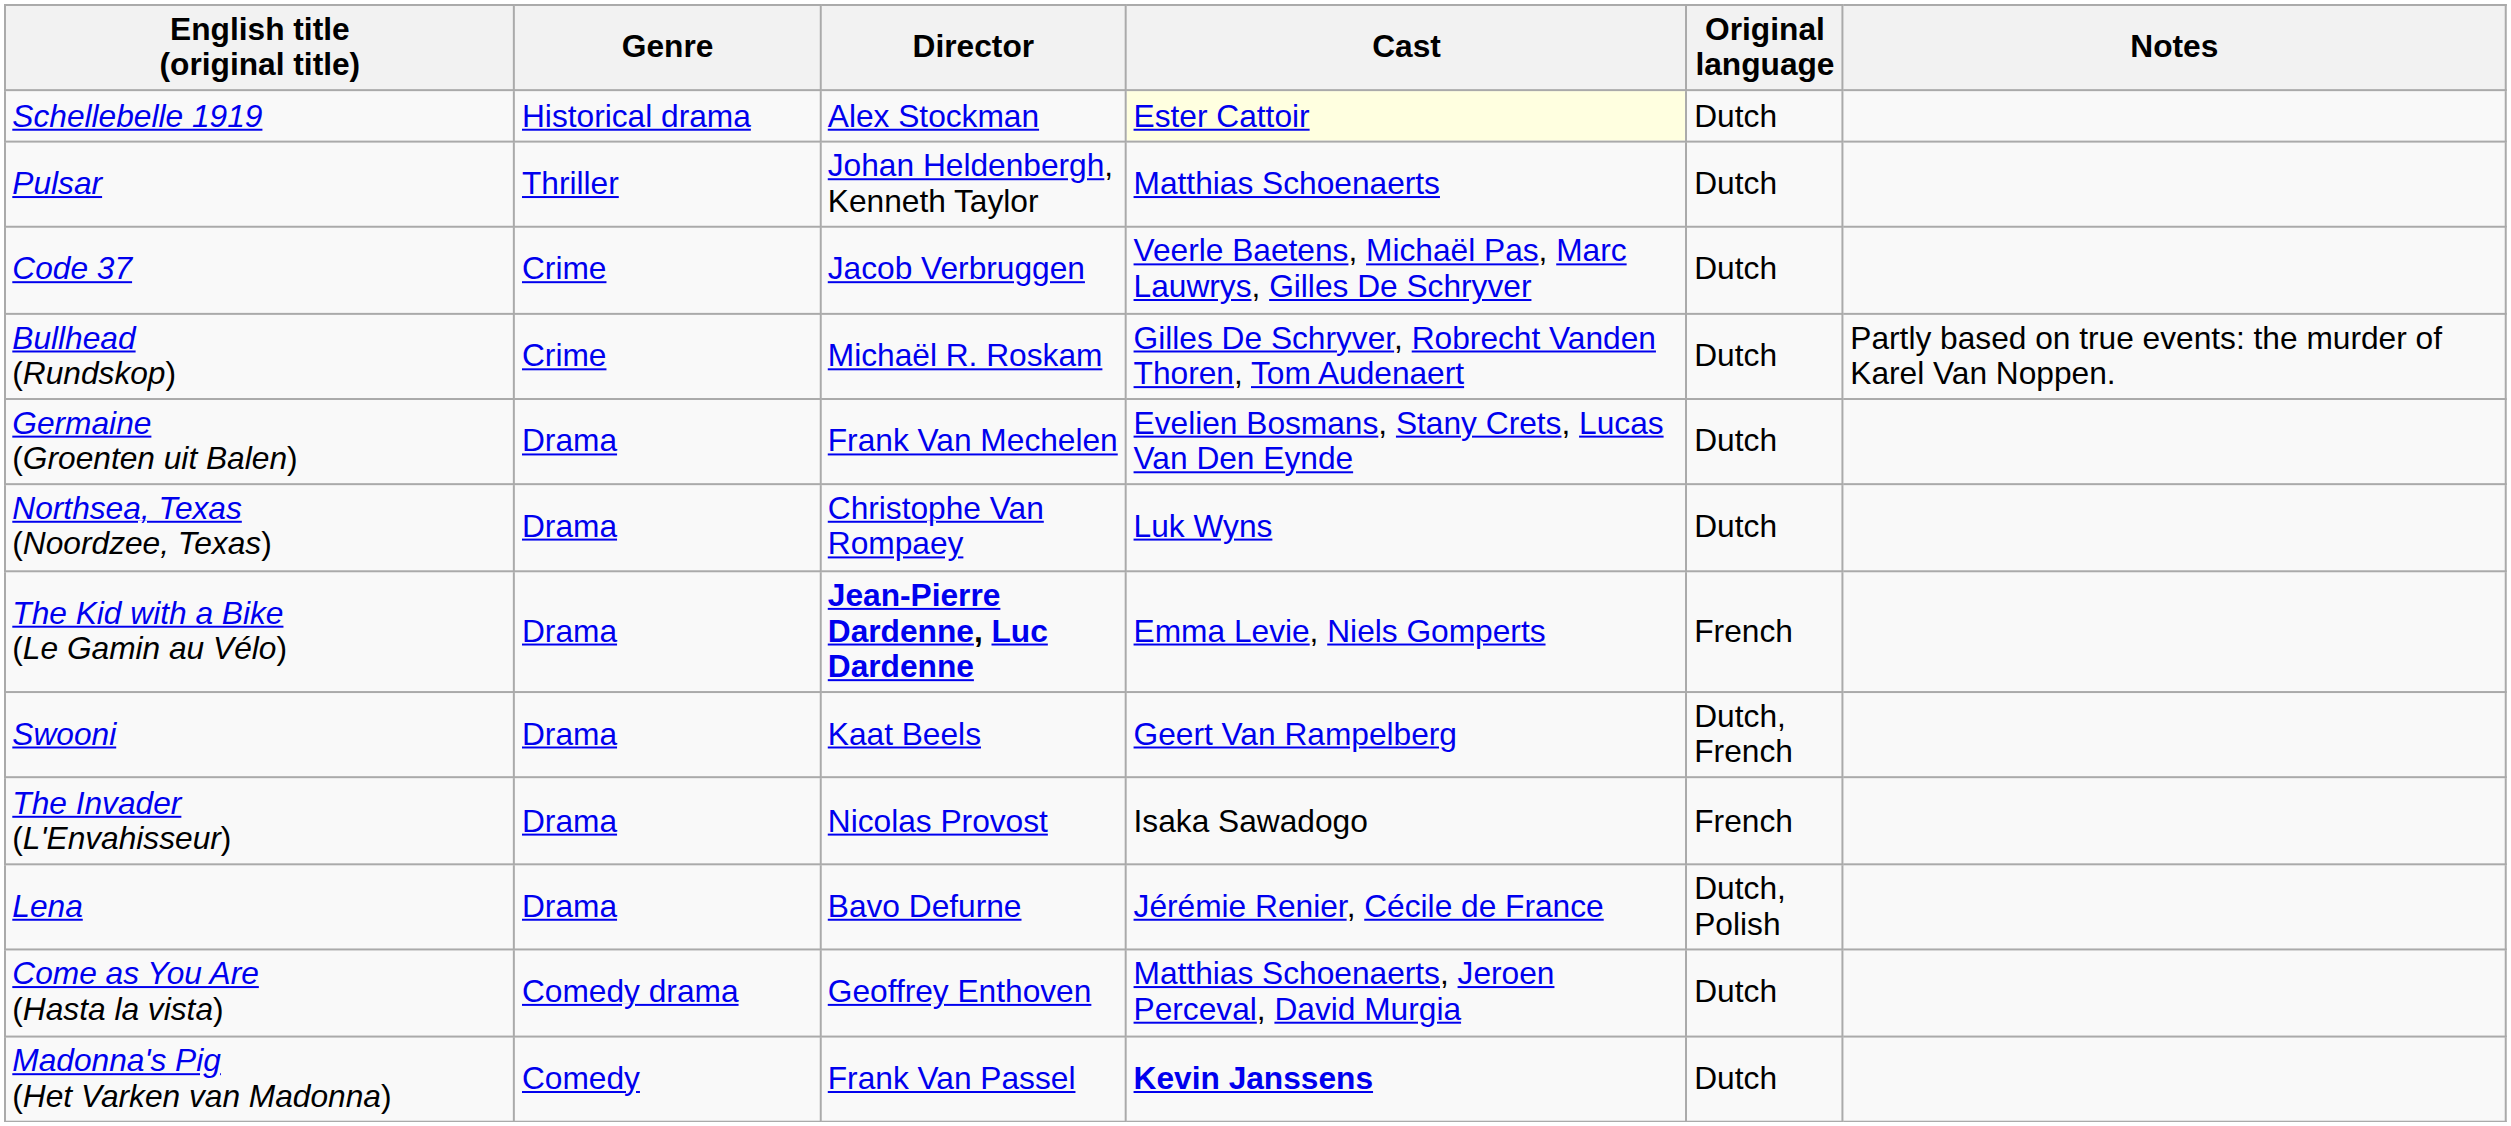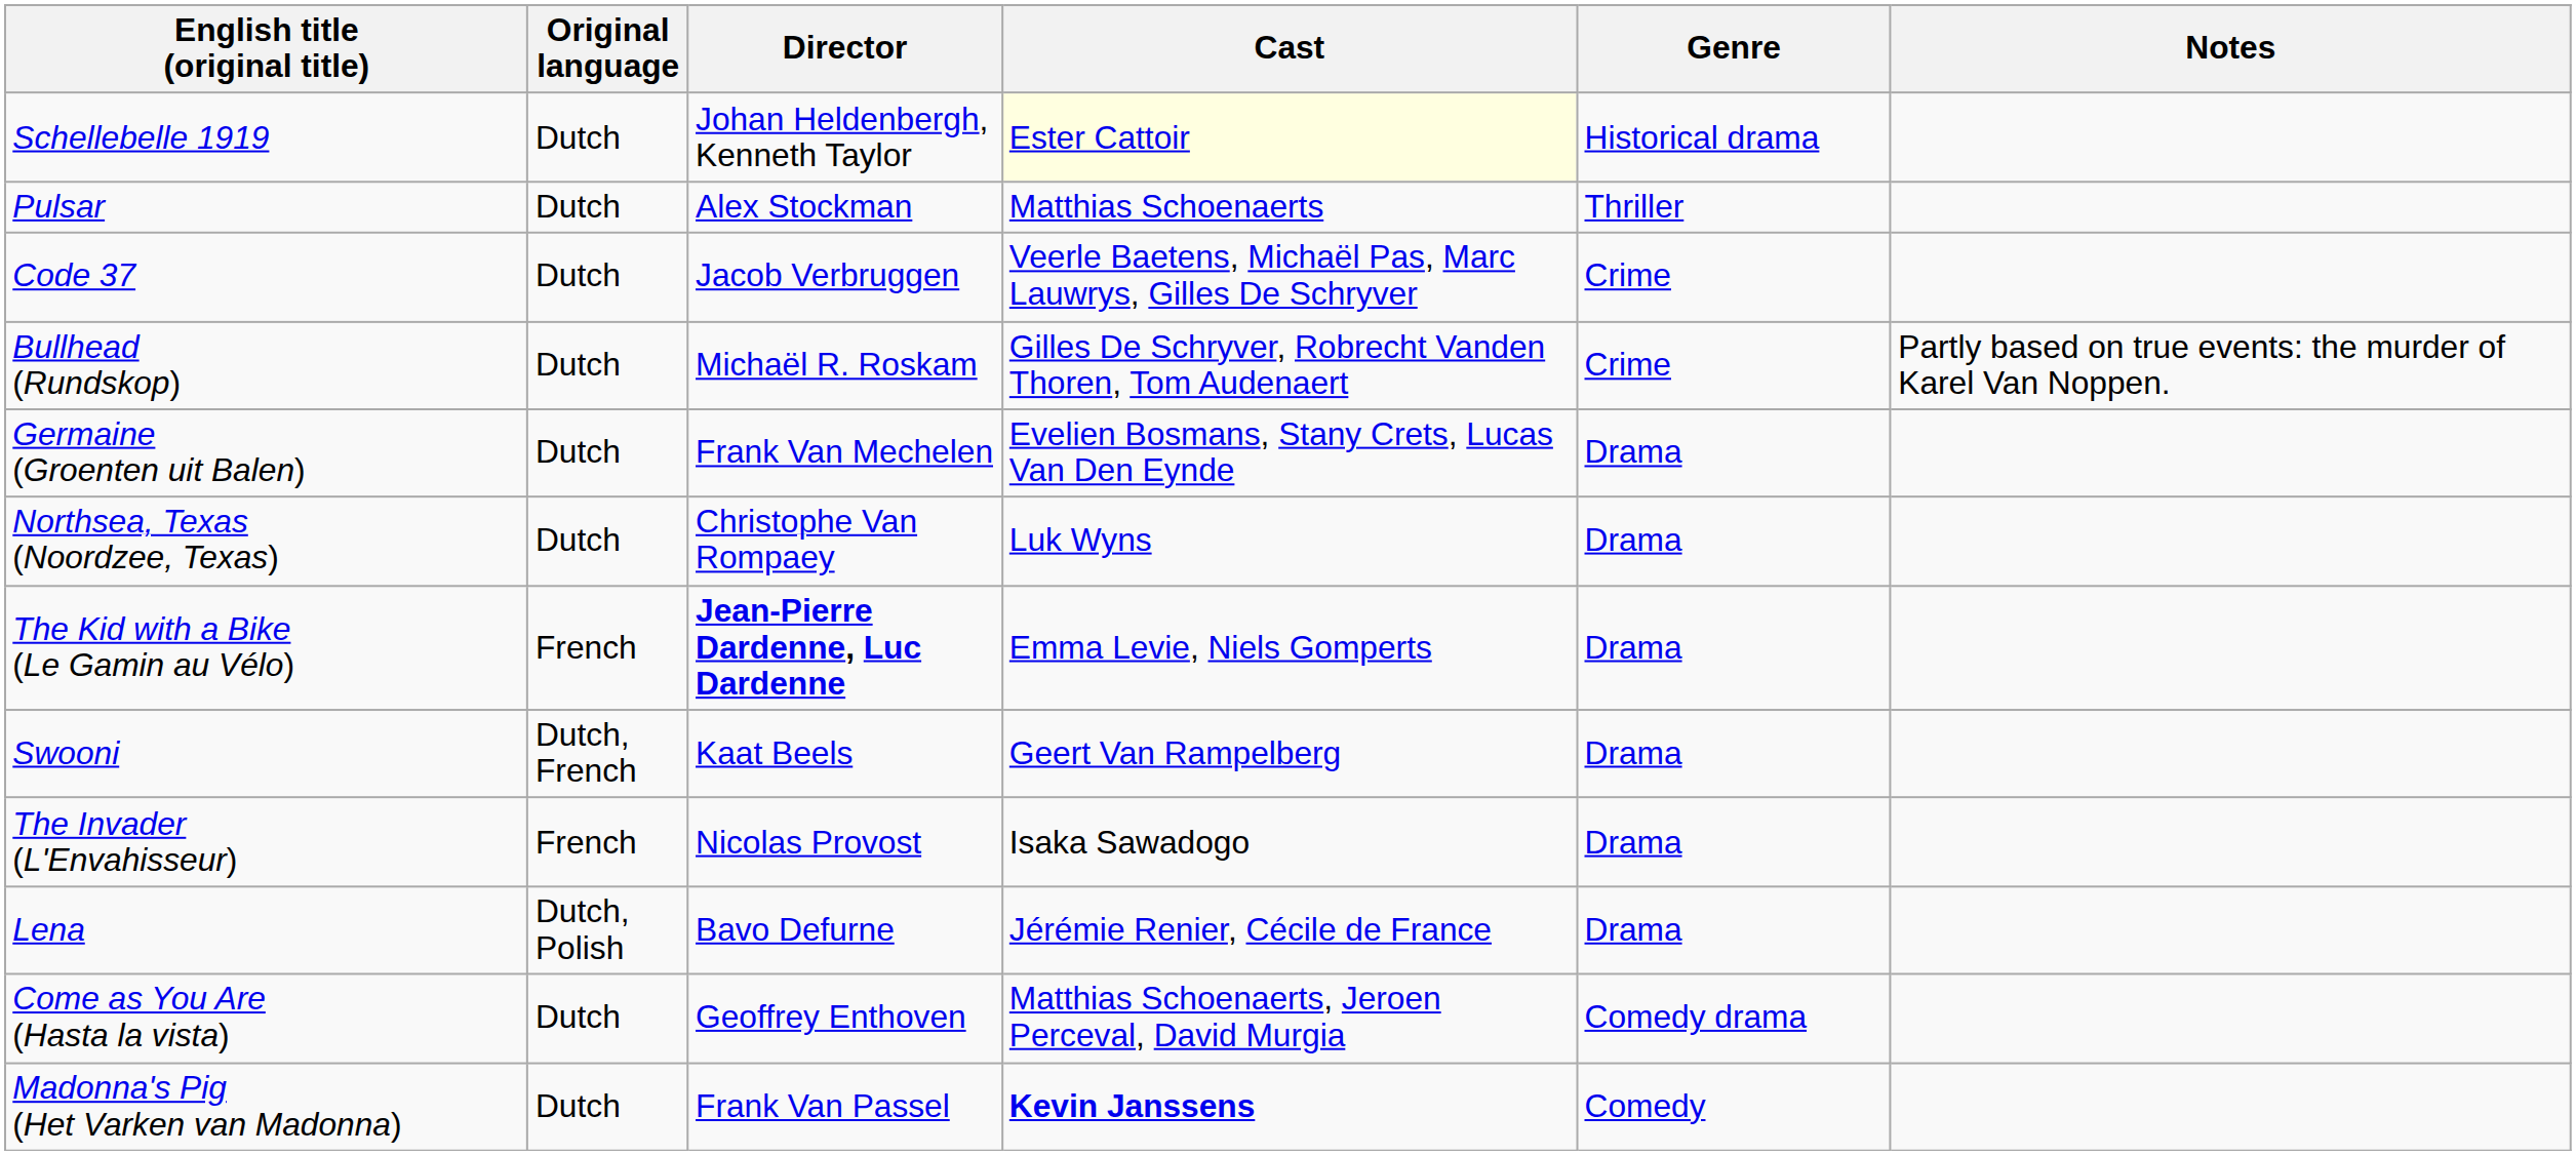columns swapped: Original language <-> Genre
Schellebelle 1919 | Director: Alex Stockman -> Johan Heldenbergh, Kenneth Taylor
Pulsar | Director: Johan Heldenbergh, Kenneth Taylor -> Alex Stockman
